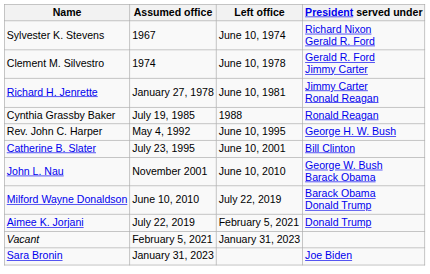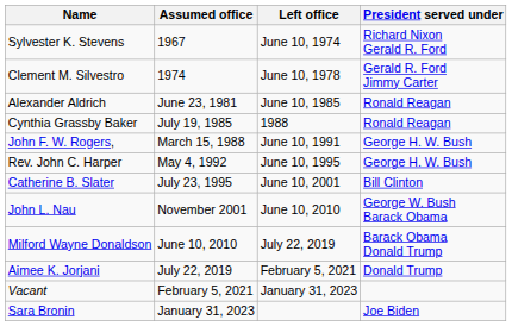- row: Richard H. Jenrette | January 27, 1978 | June 10, 1981 | Jimmy Carter Ronald Reagan
+ row: Alexander Aldrich | June 23, 1981 | June 10, 1985 | Ronald Reagan
+ row: John F. W. Rogers, | March 15, 1988 | June 10, 1991 | George H. W. Bush
